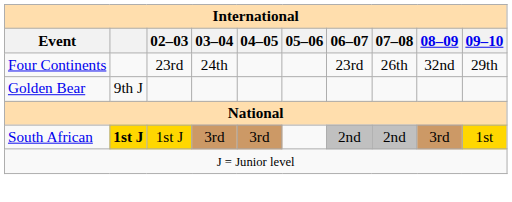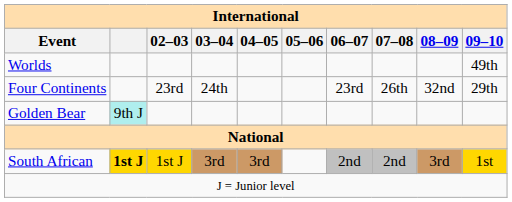+ row: Worlds | 49th
Golden Bear | column 2: no background -> paleturquoise background
